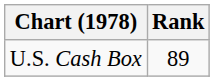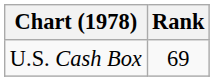U.S. Cash Box | Rank: 89 -> 69
